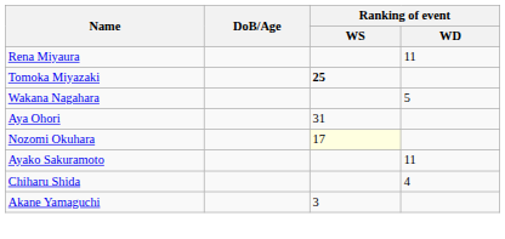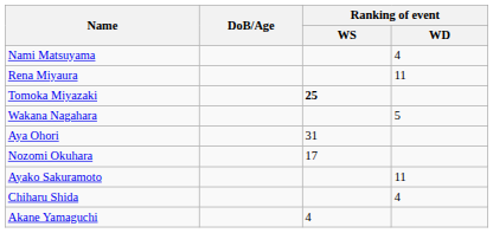+ row: Nami Matsuyama | 4
Nozomi Okuhara | Ranking of event / WS: lightyellow background -> no background
Akane Yamaguchi | Ranking of event / WS: 3 -> 4
